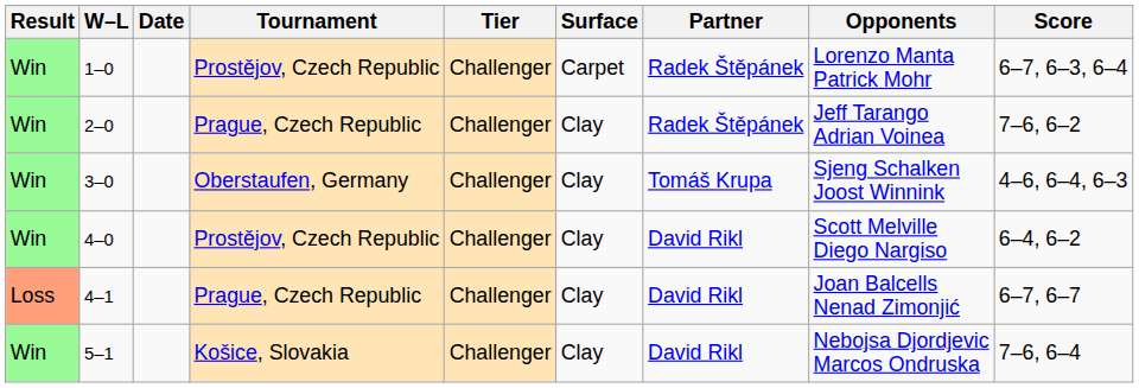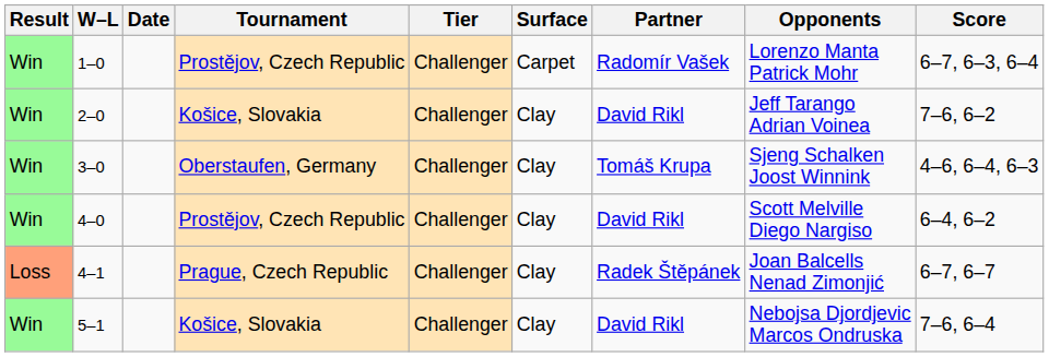1–0 | Partner: Radek Štěpánek -> Radomír Vašek
2–0 | Tournament: Prague, Czech Republic -> Košice, Slovakia
2–0 | Partner: Radek Štěpánek -> David Rikl
4–1 | Partner: David Rikl -> Radek Štěpánek
